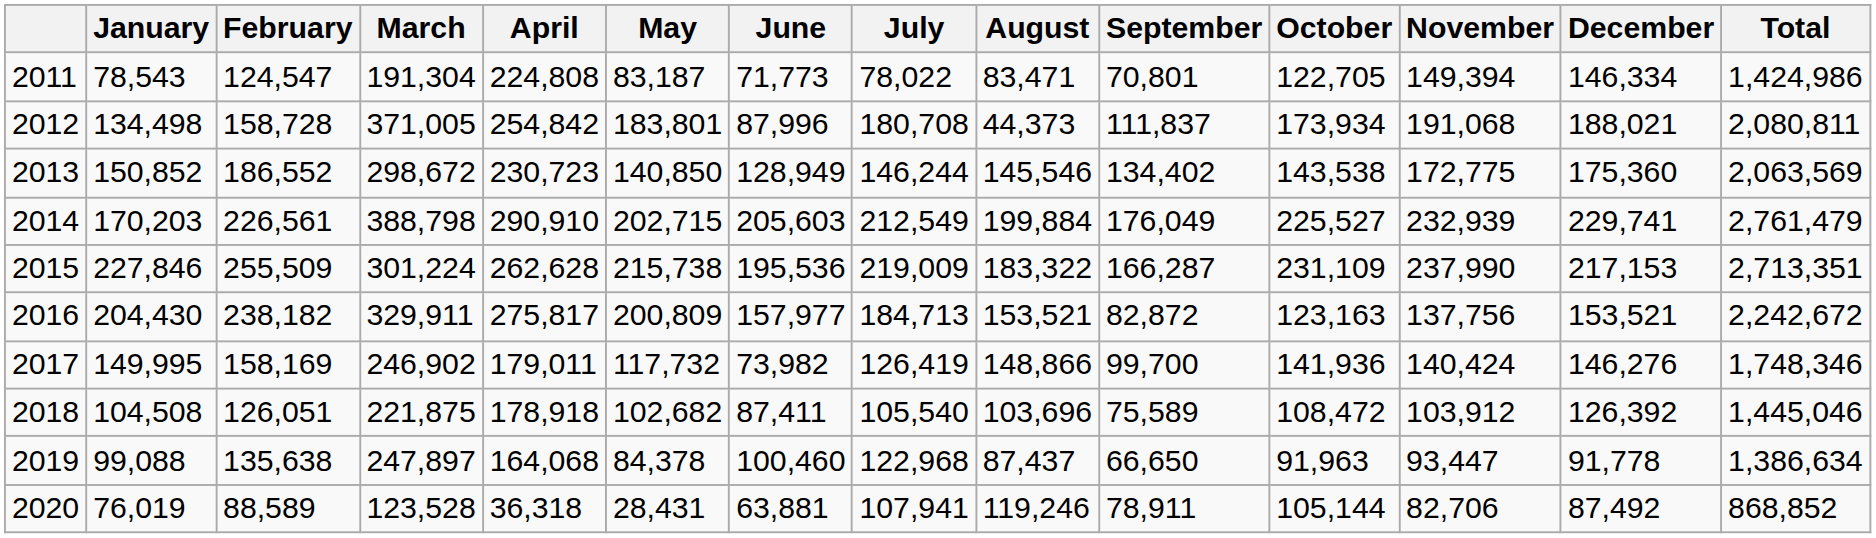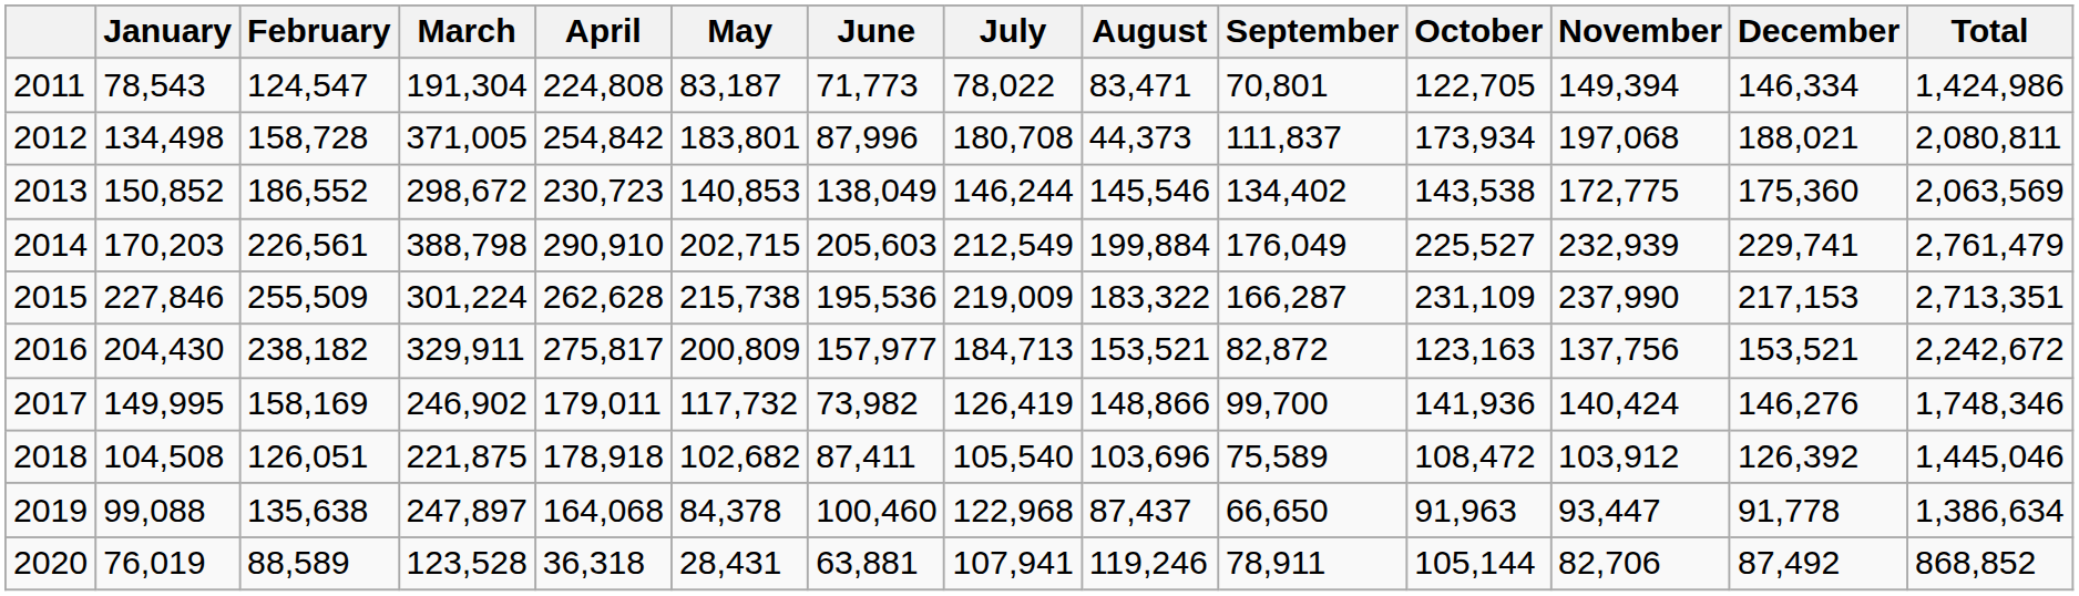2012 | November: 191,068 -> 197,068
2013 | May: 140,850 -> 140,853
2013 | June: 128,949 -> 138,049
